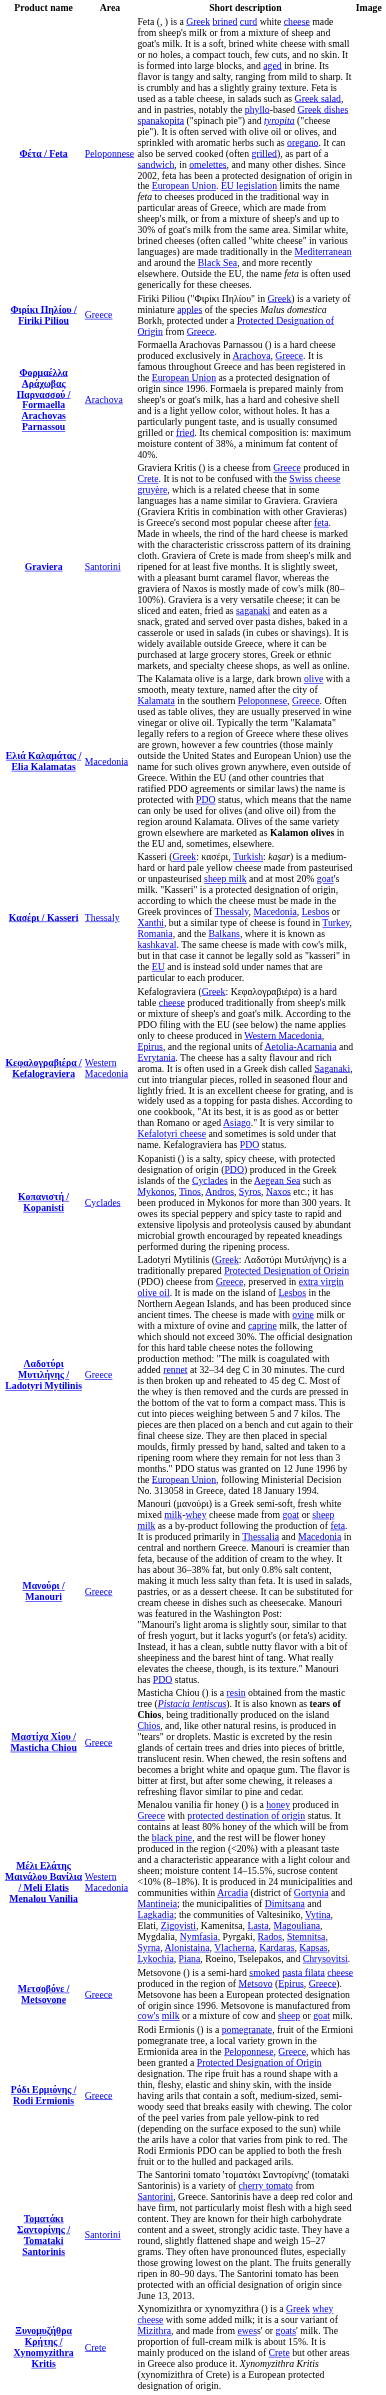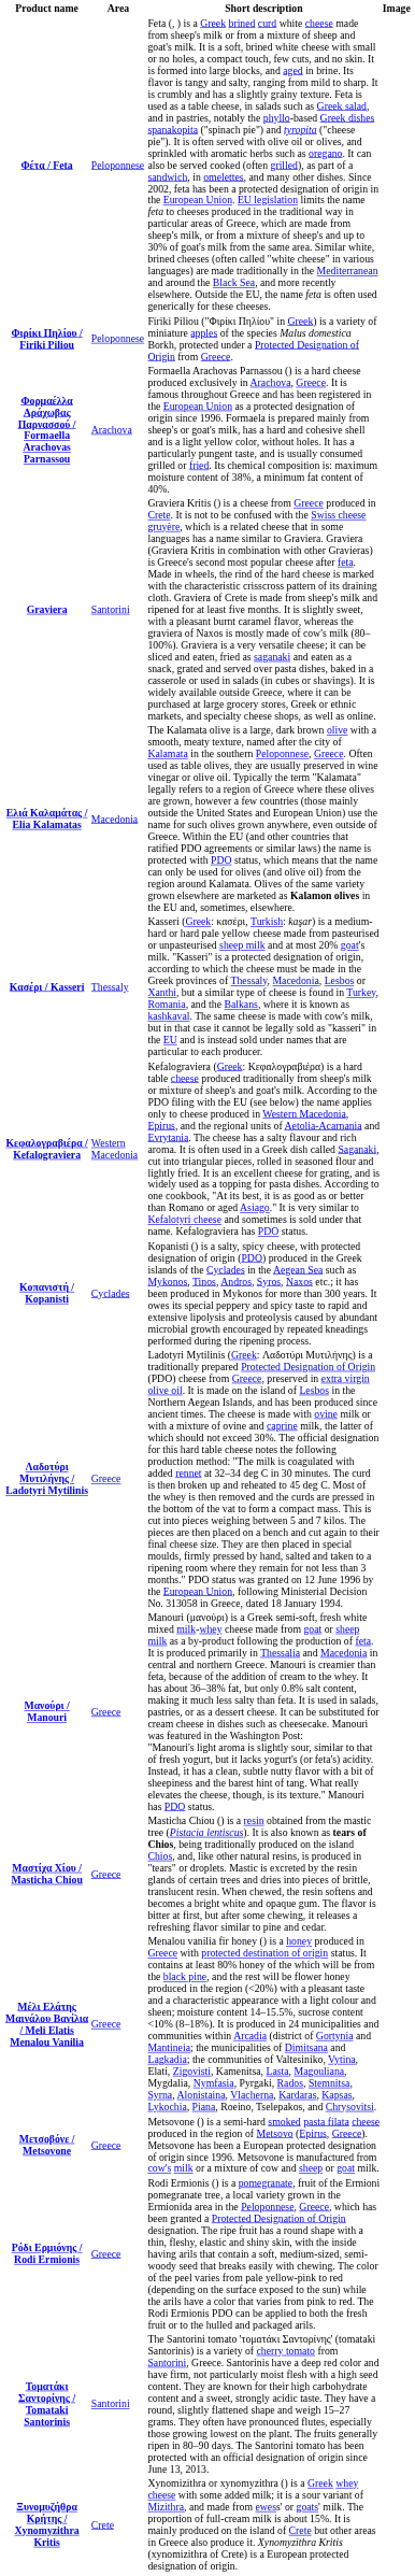Φιρίκι Πηλίου / Firiki Piliou | Area: Greece -> Peloponnese
Μέλι Ελάτης Μαινάλου Βανίλια / Meli Elatis Menalou Vanilia | Area: Western Macedonia -> Greece
